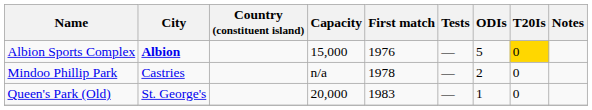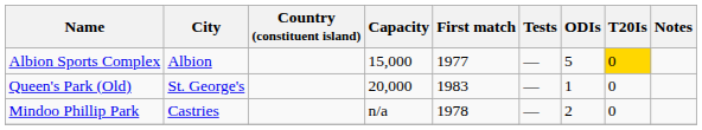Albion Sports Complex | City: bold -> normal
Albion Sports Complex | First match: 1976 -> 1977
rows swapped: Mindoo Phillip Park <-> Queen's Park (Old)
